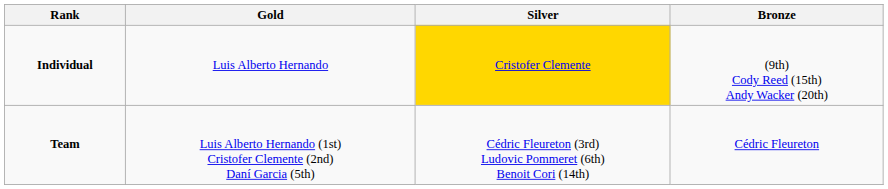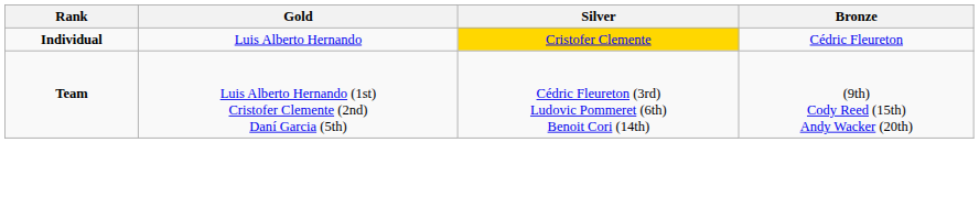Individual | Bronze: (9th) Cody Reed (15th) Andy Wacker (20th) -> Cédric Fleureton
Team | Bronze: Cédric Fleureton -> (9th) Cody Reed (15th) Andy Wacker (20th)
